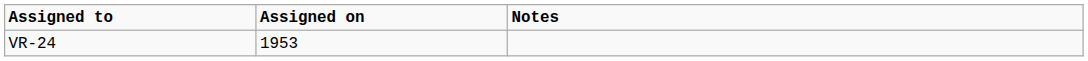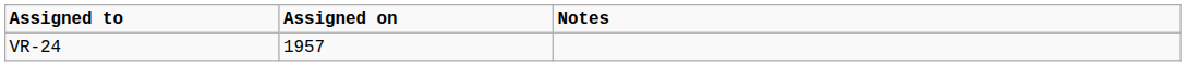VR-24 | Assigned on: 1953 -> 1957
